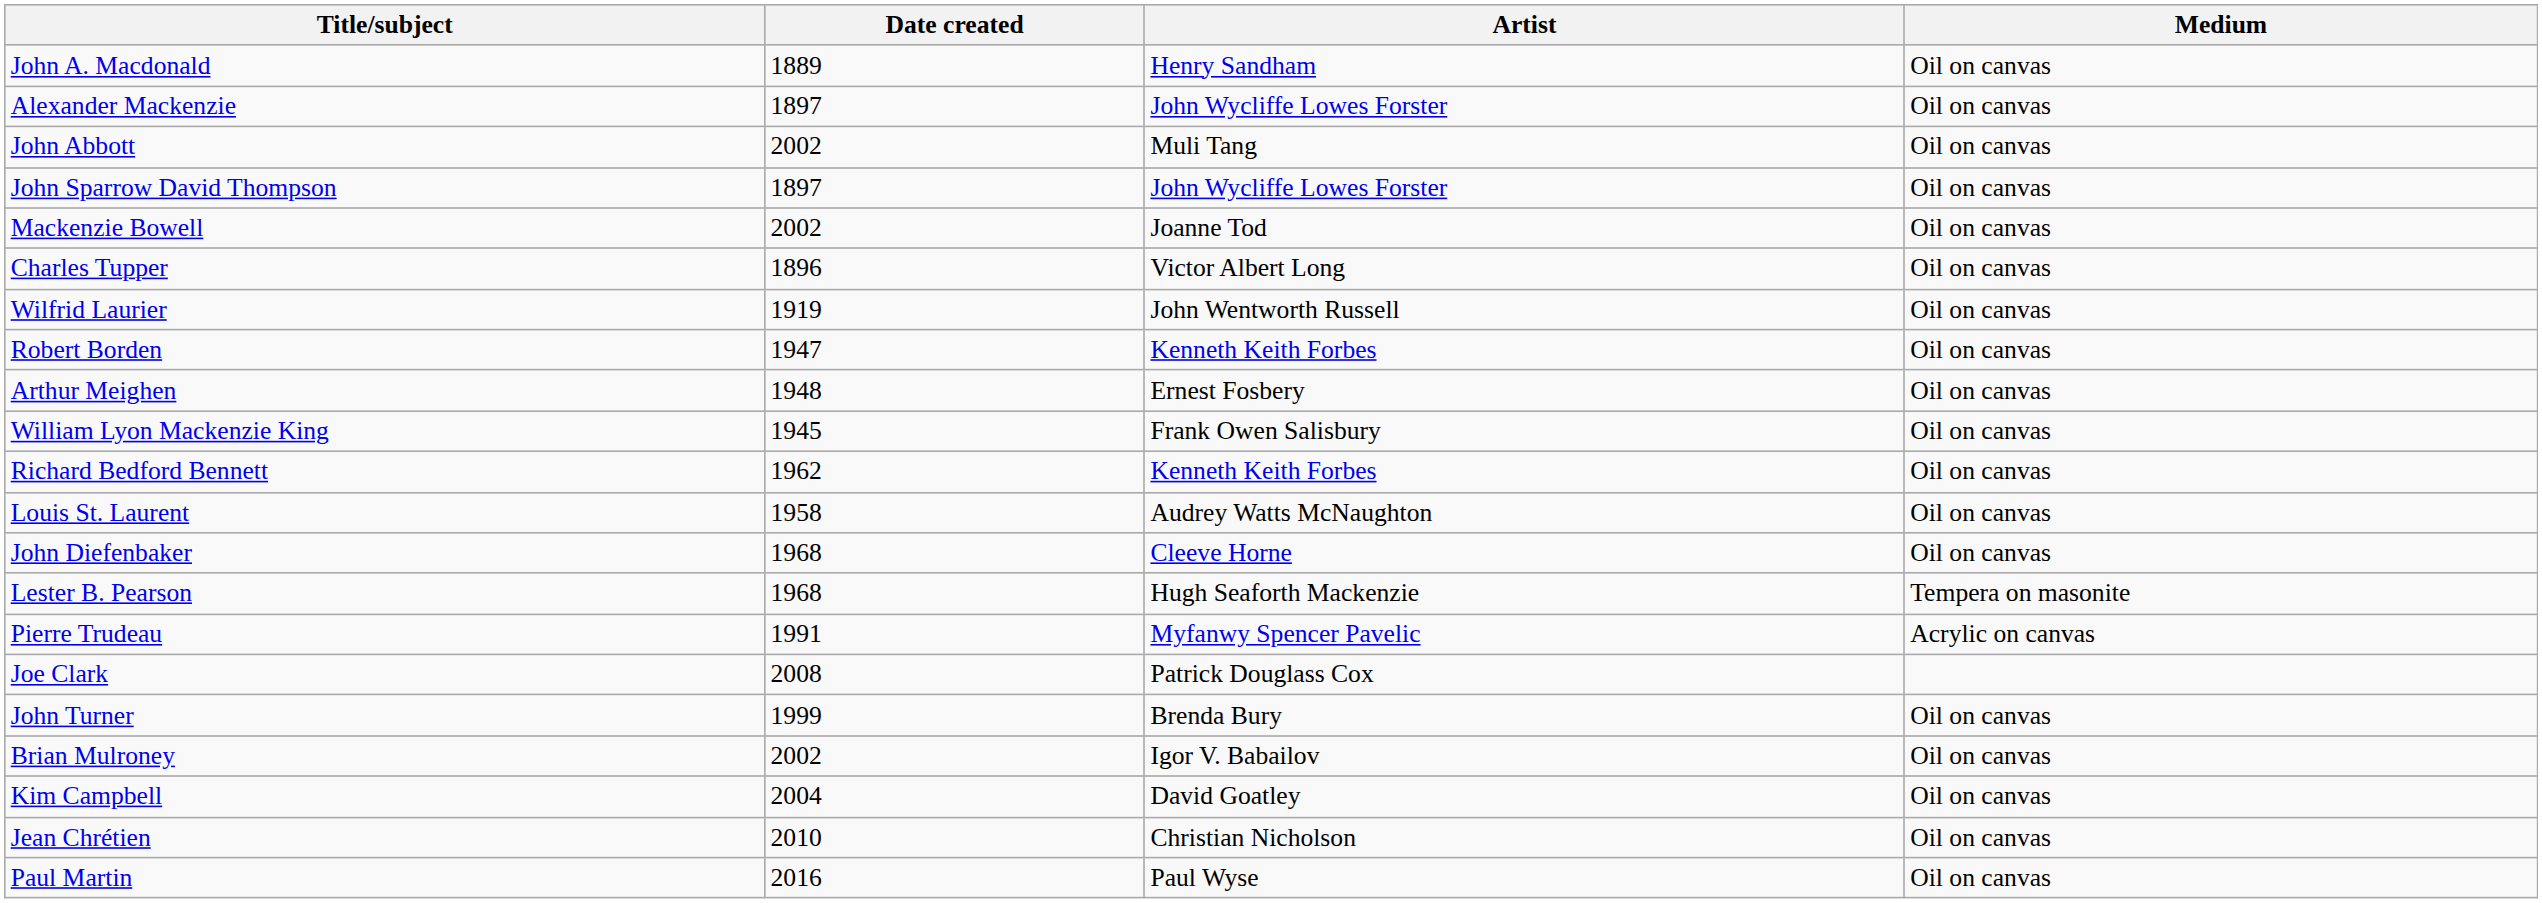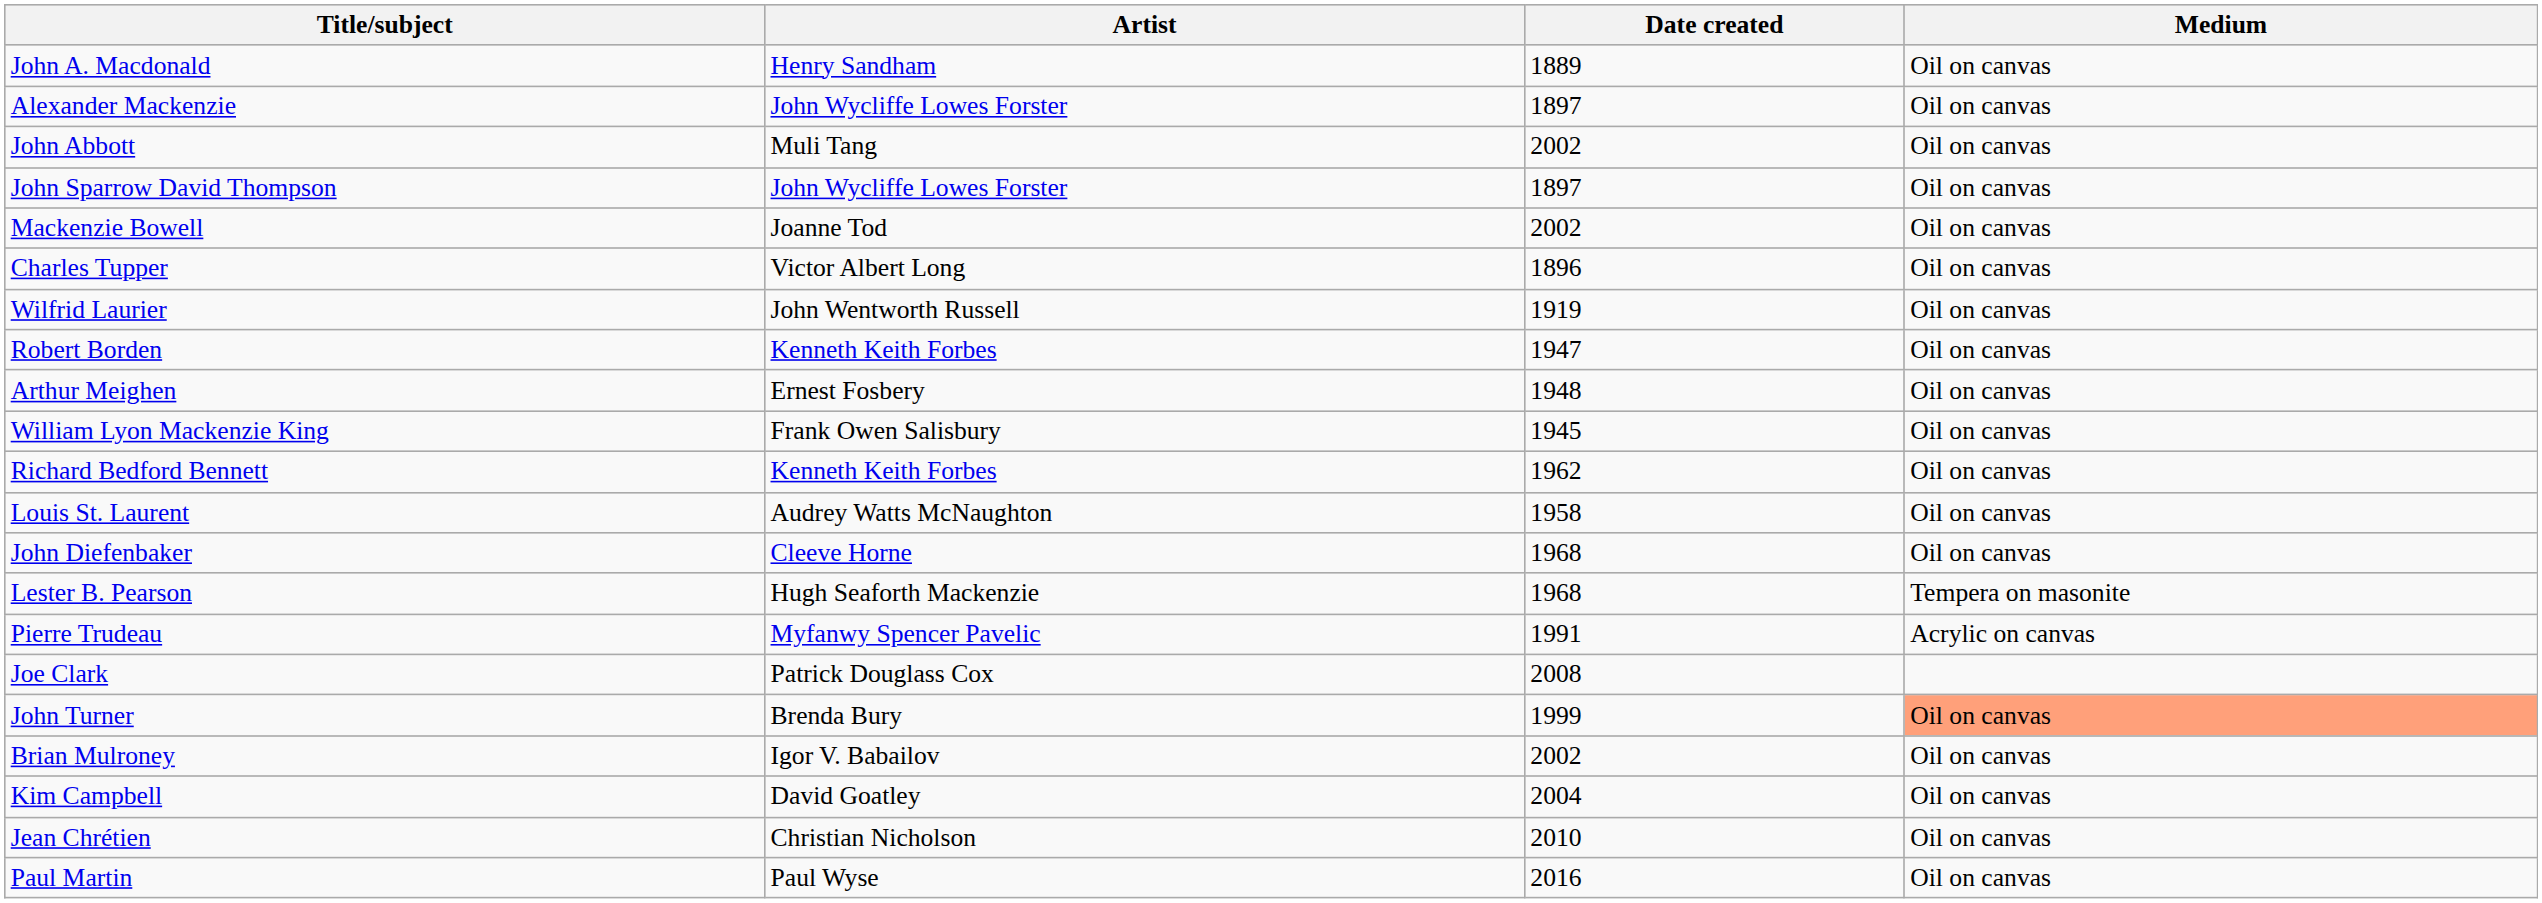columns swapped: Artist <-> Date created
John Turner | Medium: no background -> lightsalmon background
